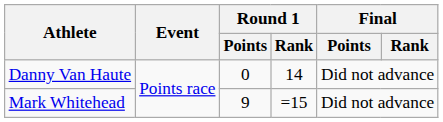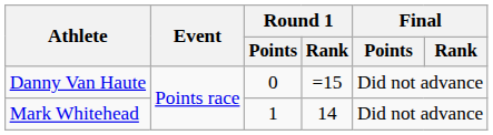Danny Van Haute | Round 1 / Rank: 14 -> =15
Mark Whitehead | Round 1 / Points: 9 -> 1
Mark Whitehead | Round 1 / Rank: =15 -> 14
